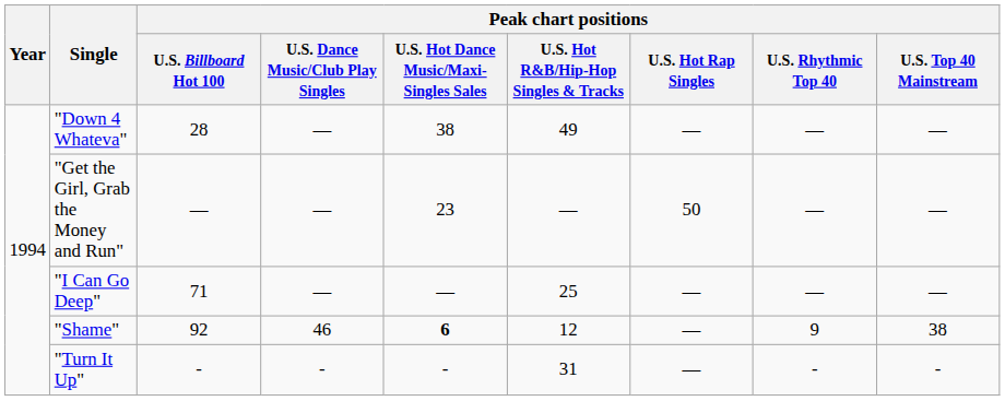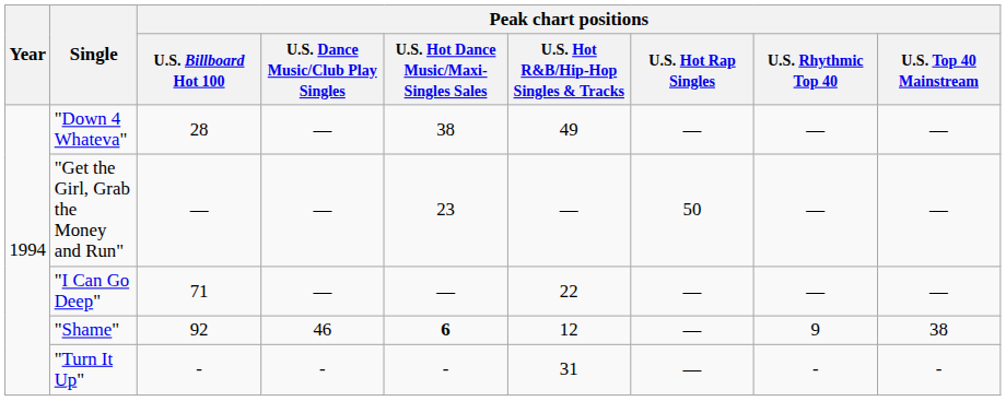"I Can Go Deep" | Peak chart positions / U.S. Hot R&B/Hip-Hop Singles & Tracks: 25 -> 22
